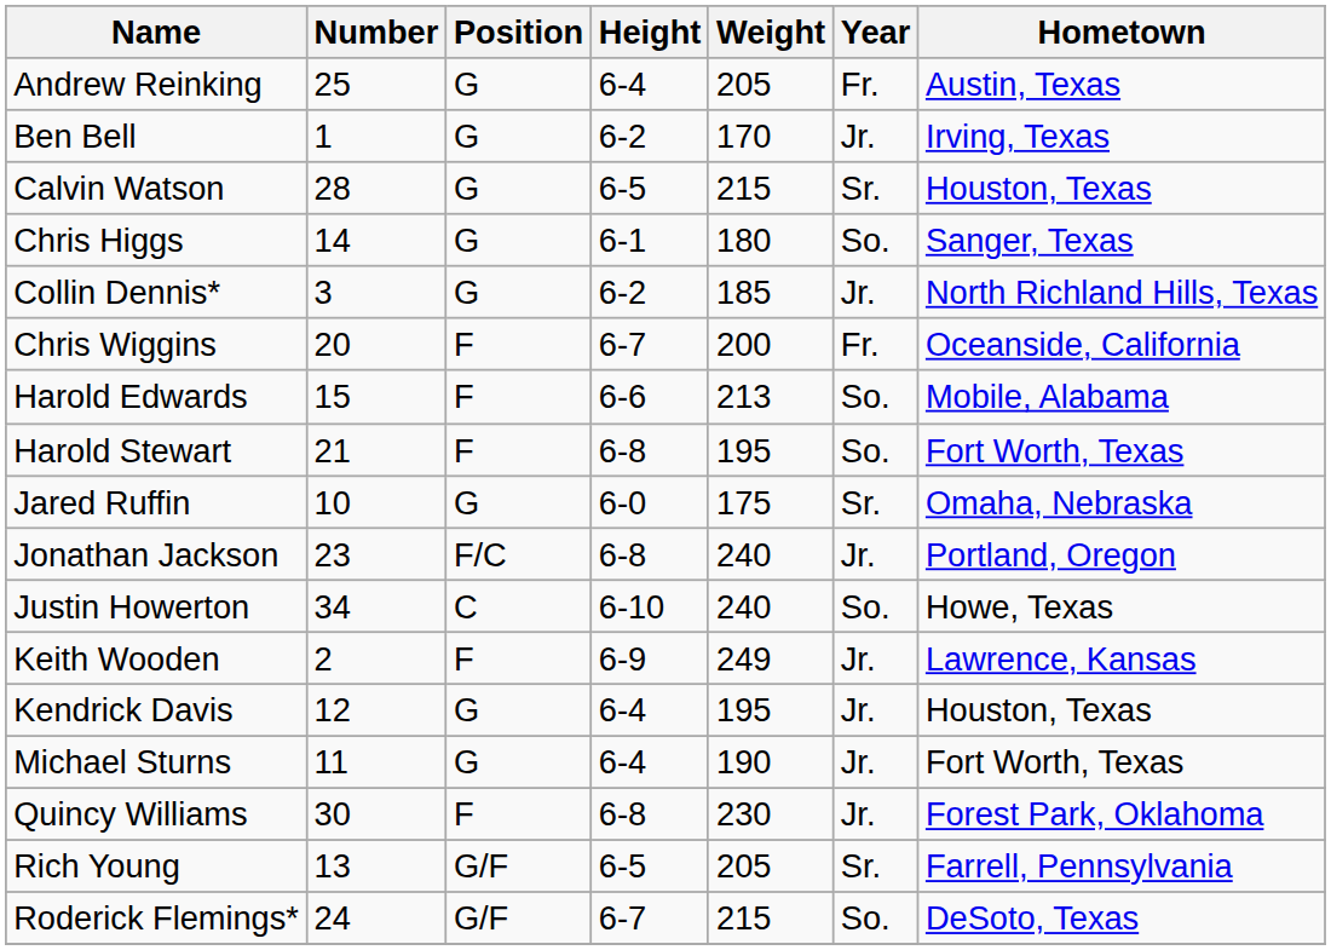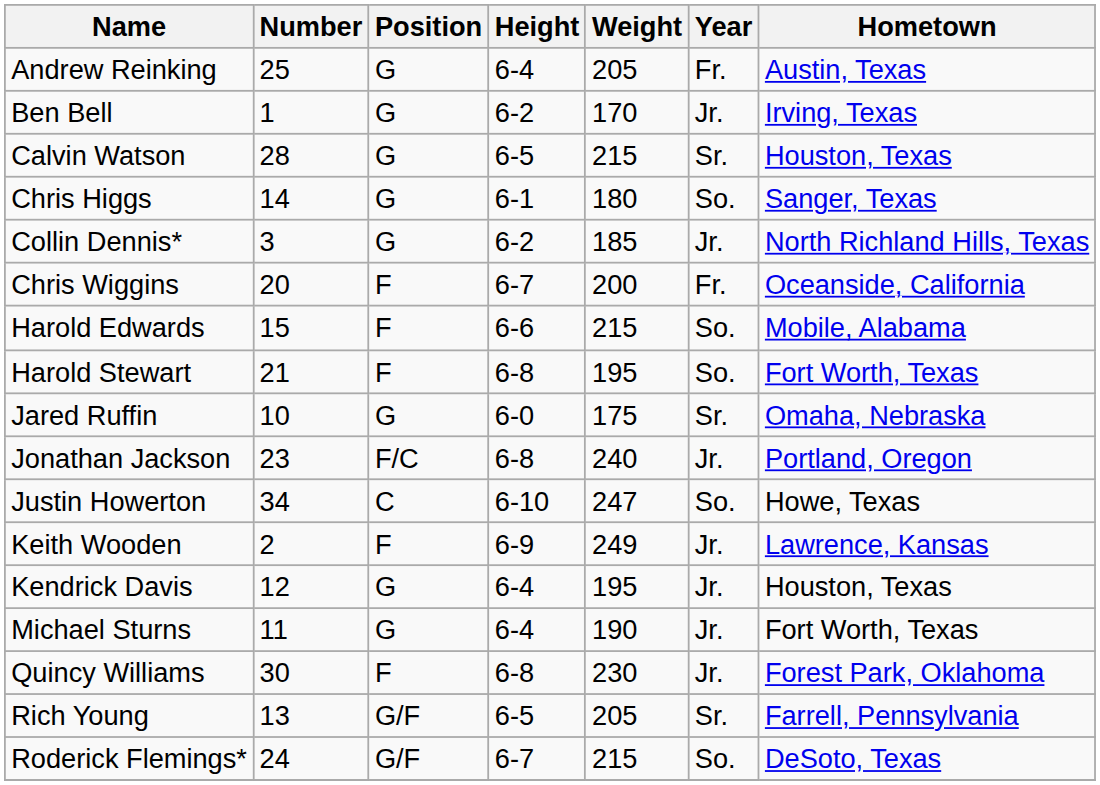Harold Edwards | Weight: 213 -> 215
Justin Howerton | Weight: 240 -> 247
